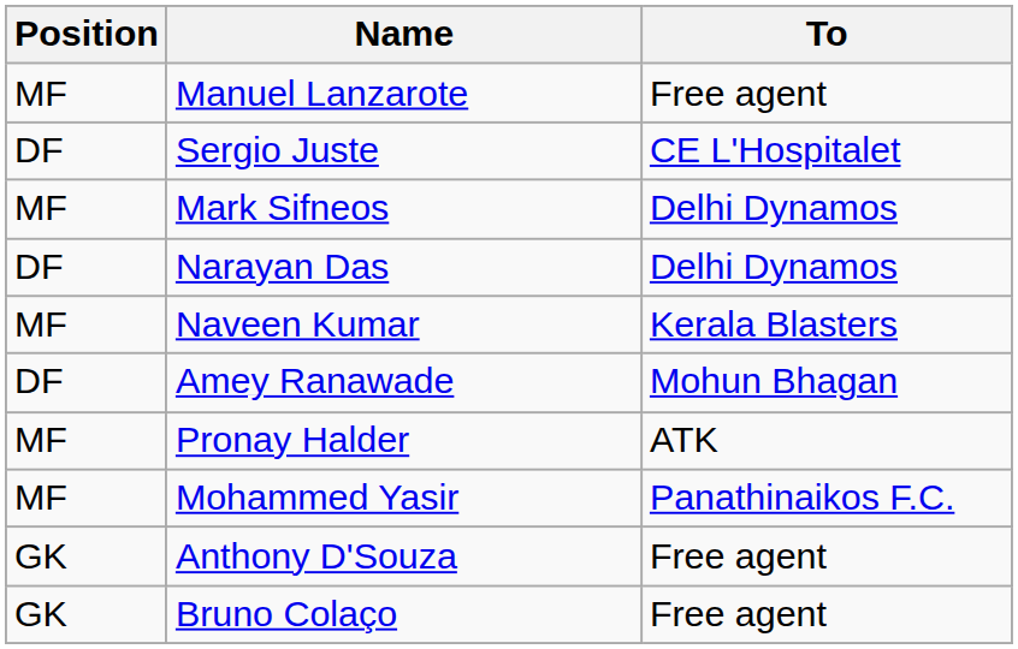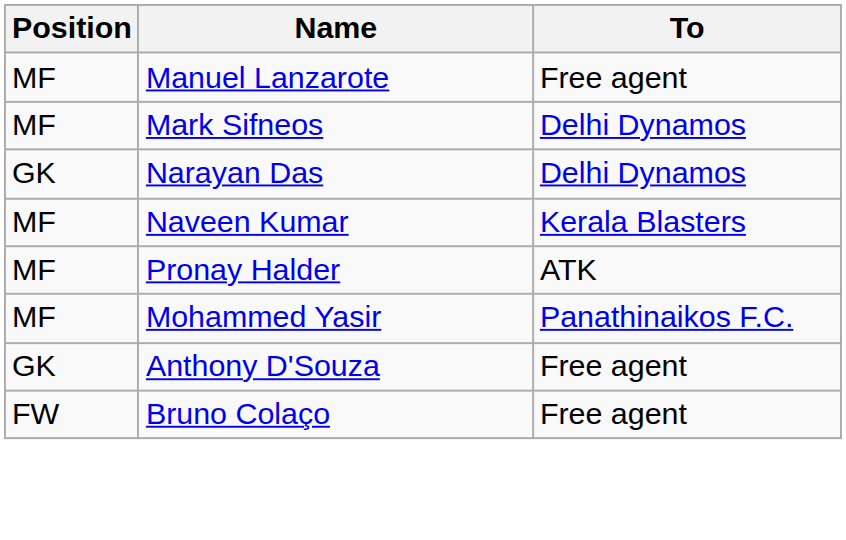- row: DF | Sergio Juste | CE L'Hospitalet
Narayan Das | Position: DF -> GK
- row: DF | Amey Ranawade | Mohun Bhagan
Bruno Colaço | Position: GK -> FW
